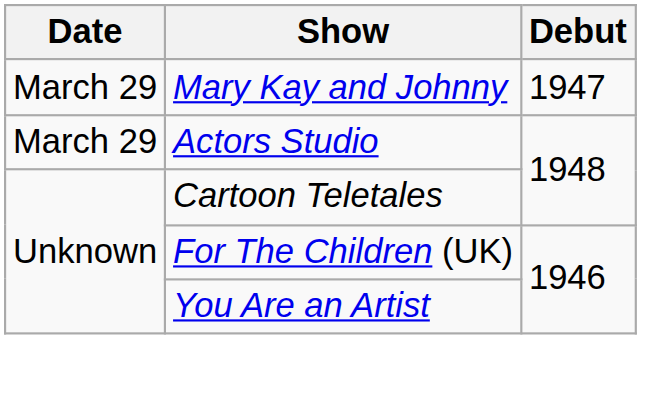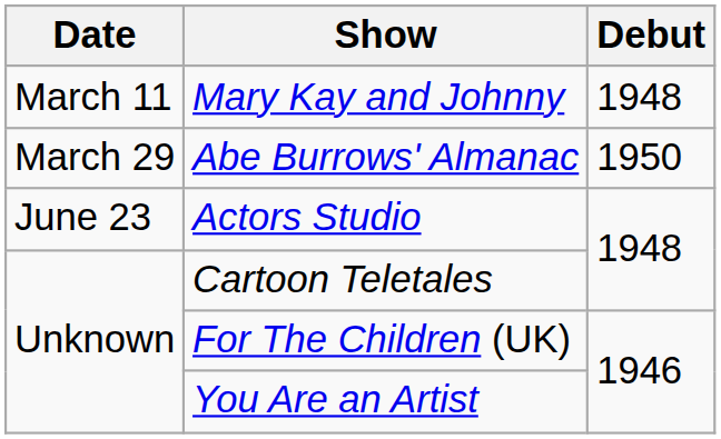Mary Kay and Johnny | Date: March 29 -> March 11
Mary Kay and Johnny | Debut: 1947 -> 1948
+ row: March 29 | Abe Burrows' Almanac | 1950
Actors Studio | Date: March 29 -> June 23
